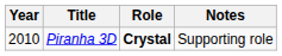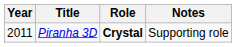Piranha 3D | Year: 2010 -> 2011
